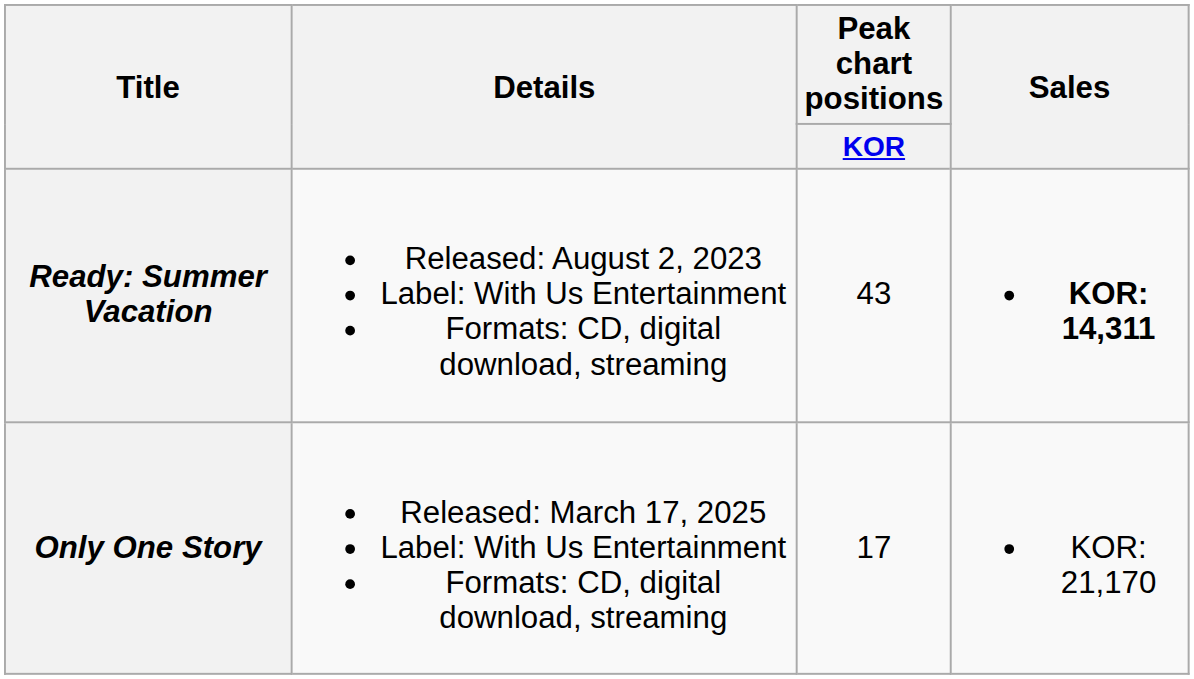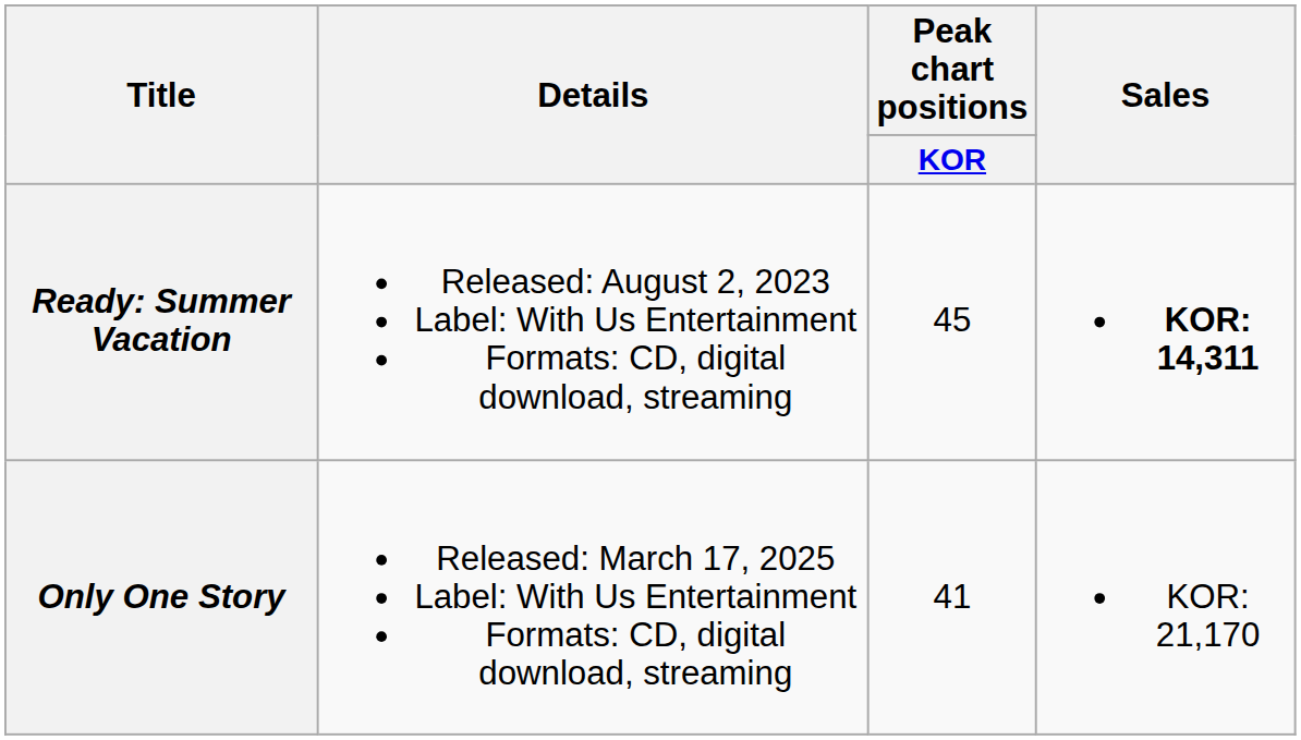Ready: Summer Vacation | Peak chart positions / KOR: 43 -> 45
Only One Story | Peak chart positions / KOR: 17 -> 41
